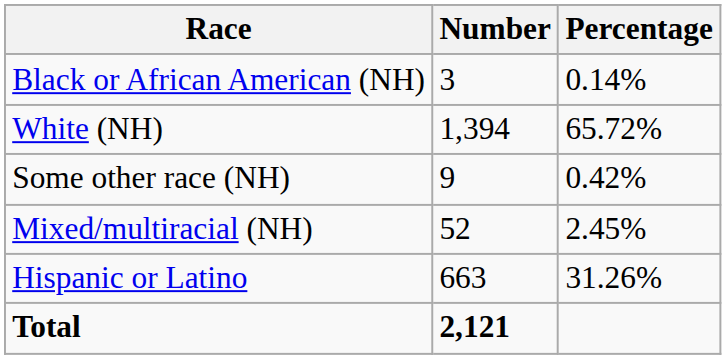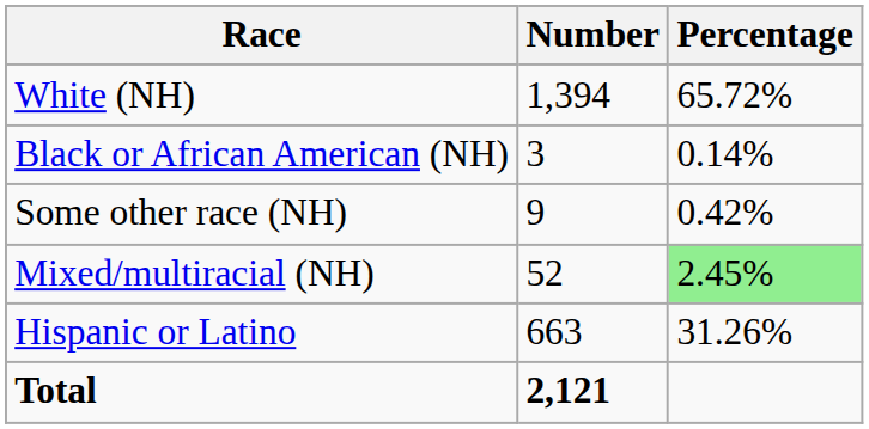rows swapped: White (NH) <-> Black or African American (NH)
Mixed/multiracial (NH) | Percentage: no background -> lightgreen background
